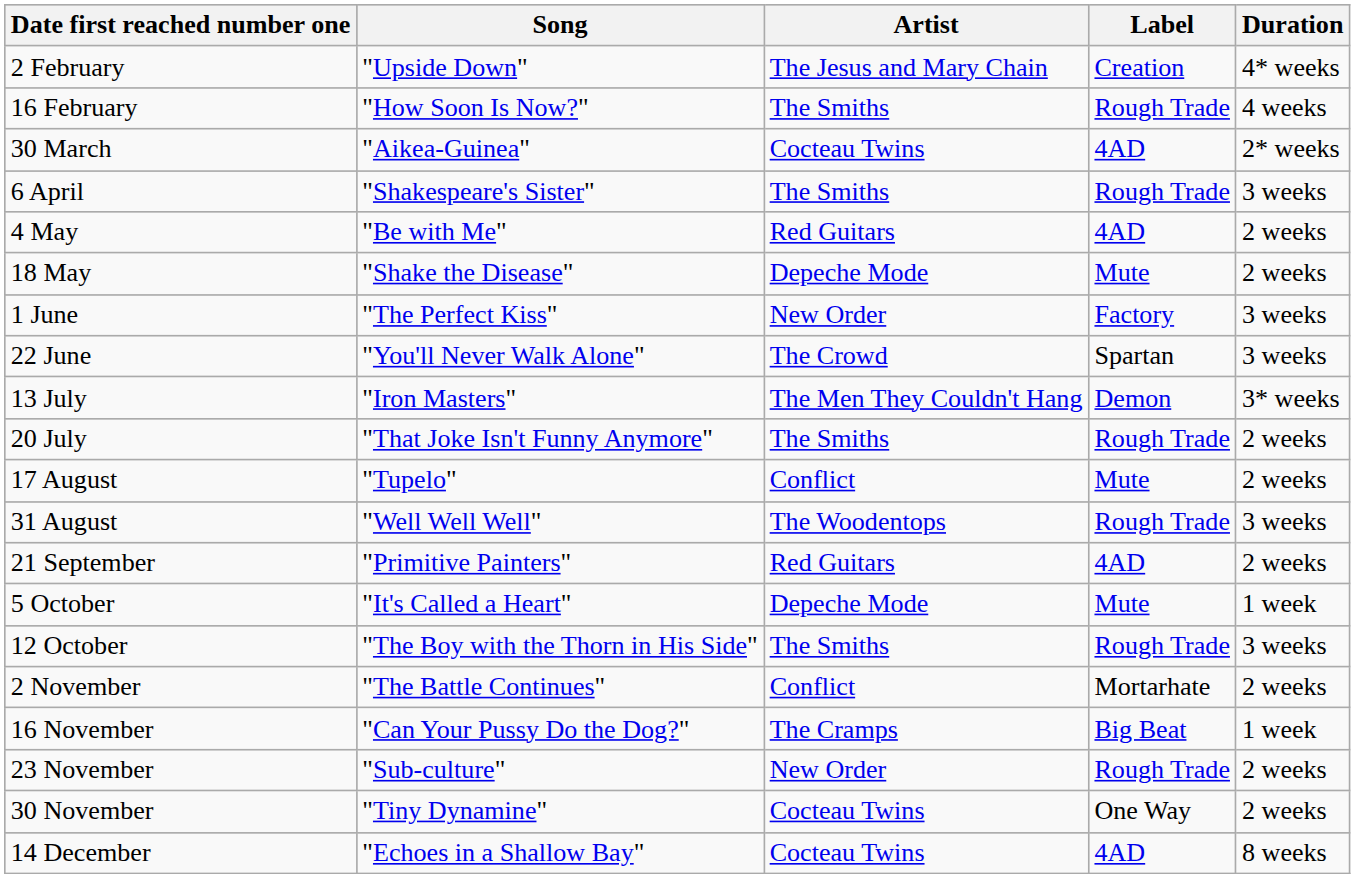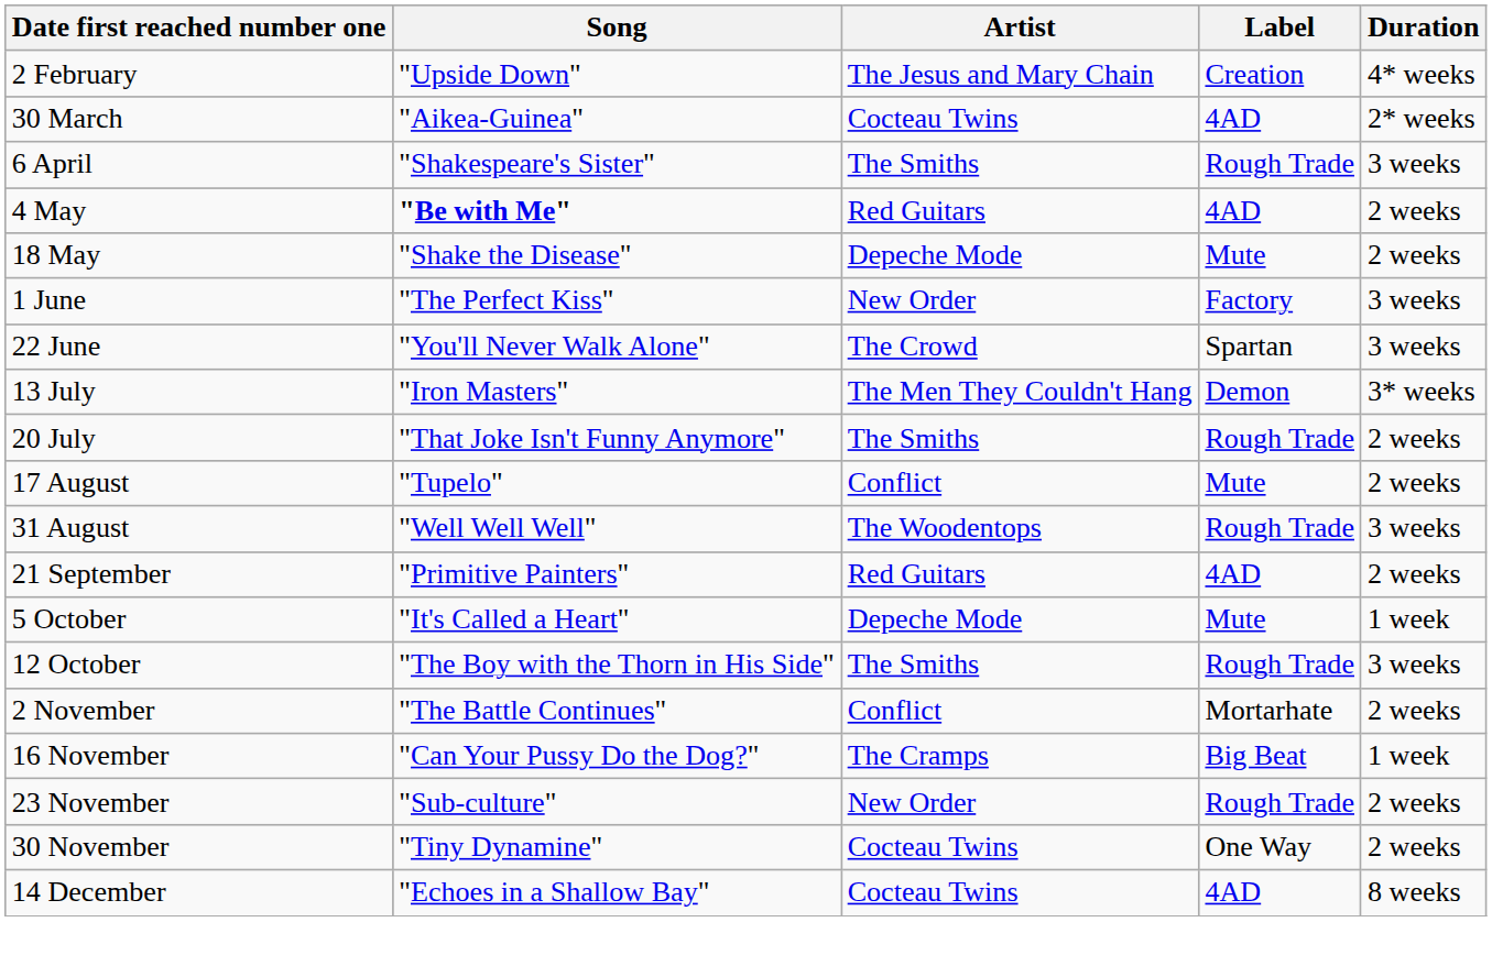- row: 16 February | "How Soon Is Now?" | The Smiths | Rough Trade | 4 weeks
4 May | Song: normal -> bold
